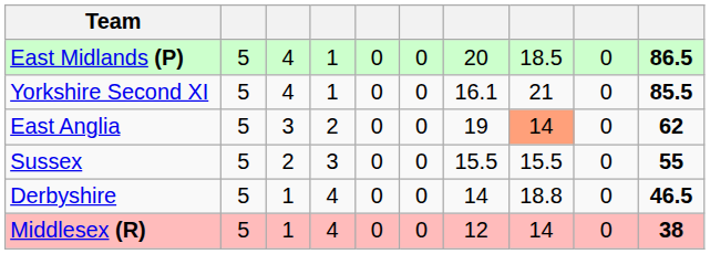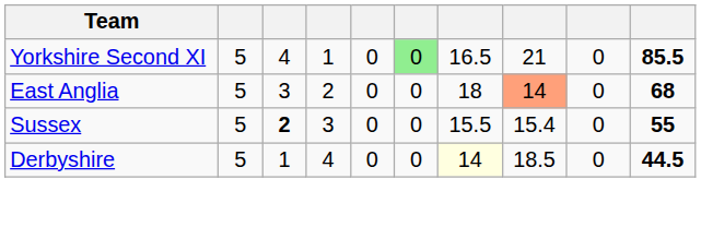- row: East Midlands (P) | 5 | 4 | 1 | 0 | 0 | 20 | 18.5 | 0 | 86.5
Yorkshire Second XI | column 6: no background -> lightgreen background
Yorkshire Second XI | column 7: 16.1 -> 16.5
East Anglia | column 7: 19 -> 18
East Anglia | column 10: 62 -> 68
Sussex | column 3: normal -> bold
Sussex | column 8: 15.5 -> 15.4
Derbyshire | column 7: no background -> lightyellow background
Derbyshire | column 8: 18.8 -> 18.5
Derbyshire | column 10: 46.5 -> 44.5
- row: Middlesex (R) | 5 | 1 | 4 | 0 | 0 | 12 | 14 | 0 | 38
